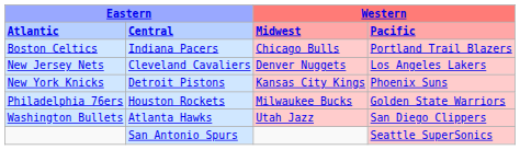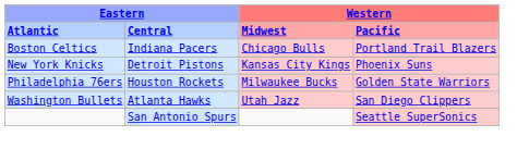- row: New Jersey Nets | Cleveland Cavaliers | Denver Nuggets | Los Angeles Lakers
